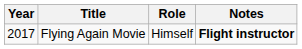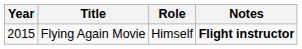Flying Again Movie | Year: 2017 -> 2015
